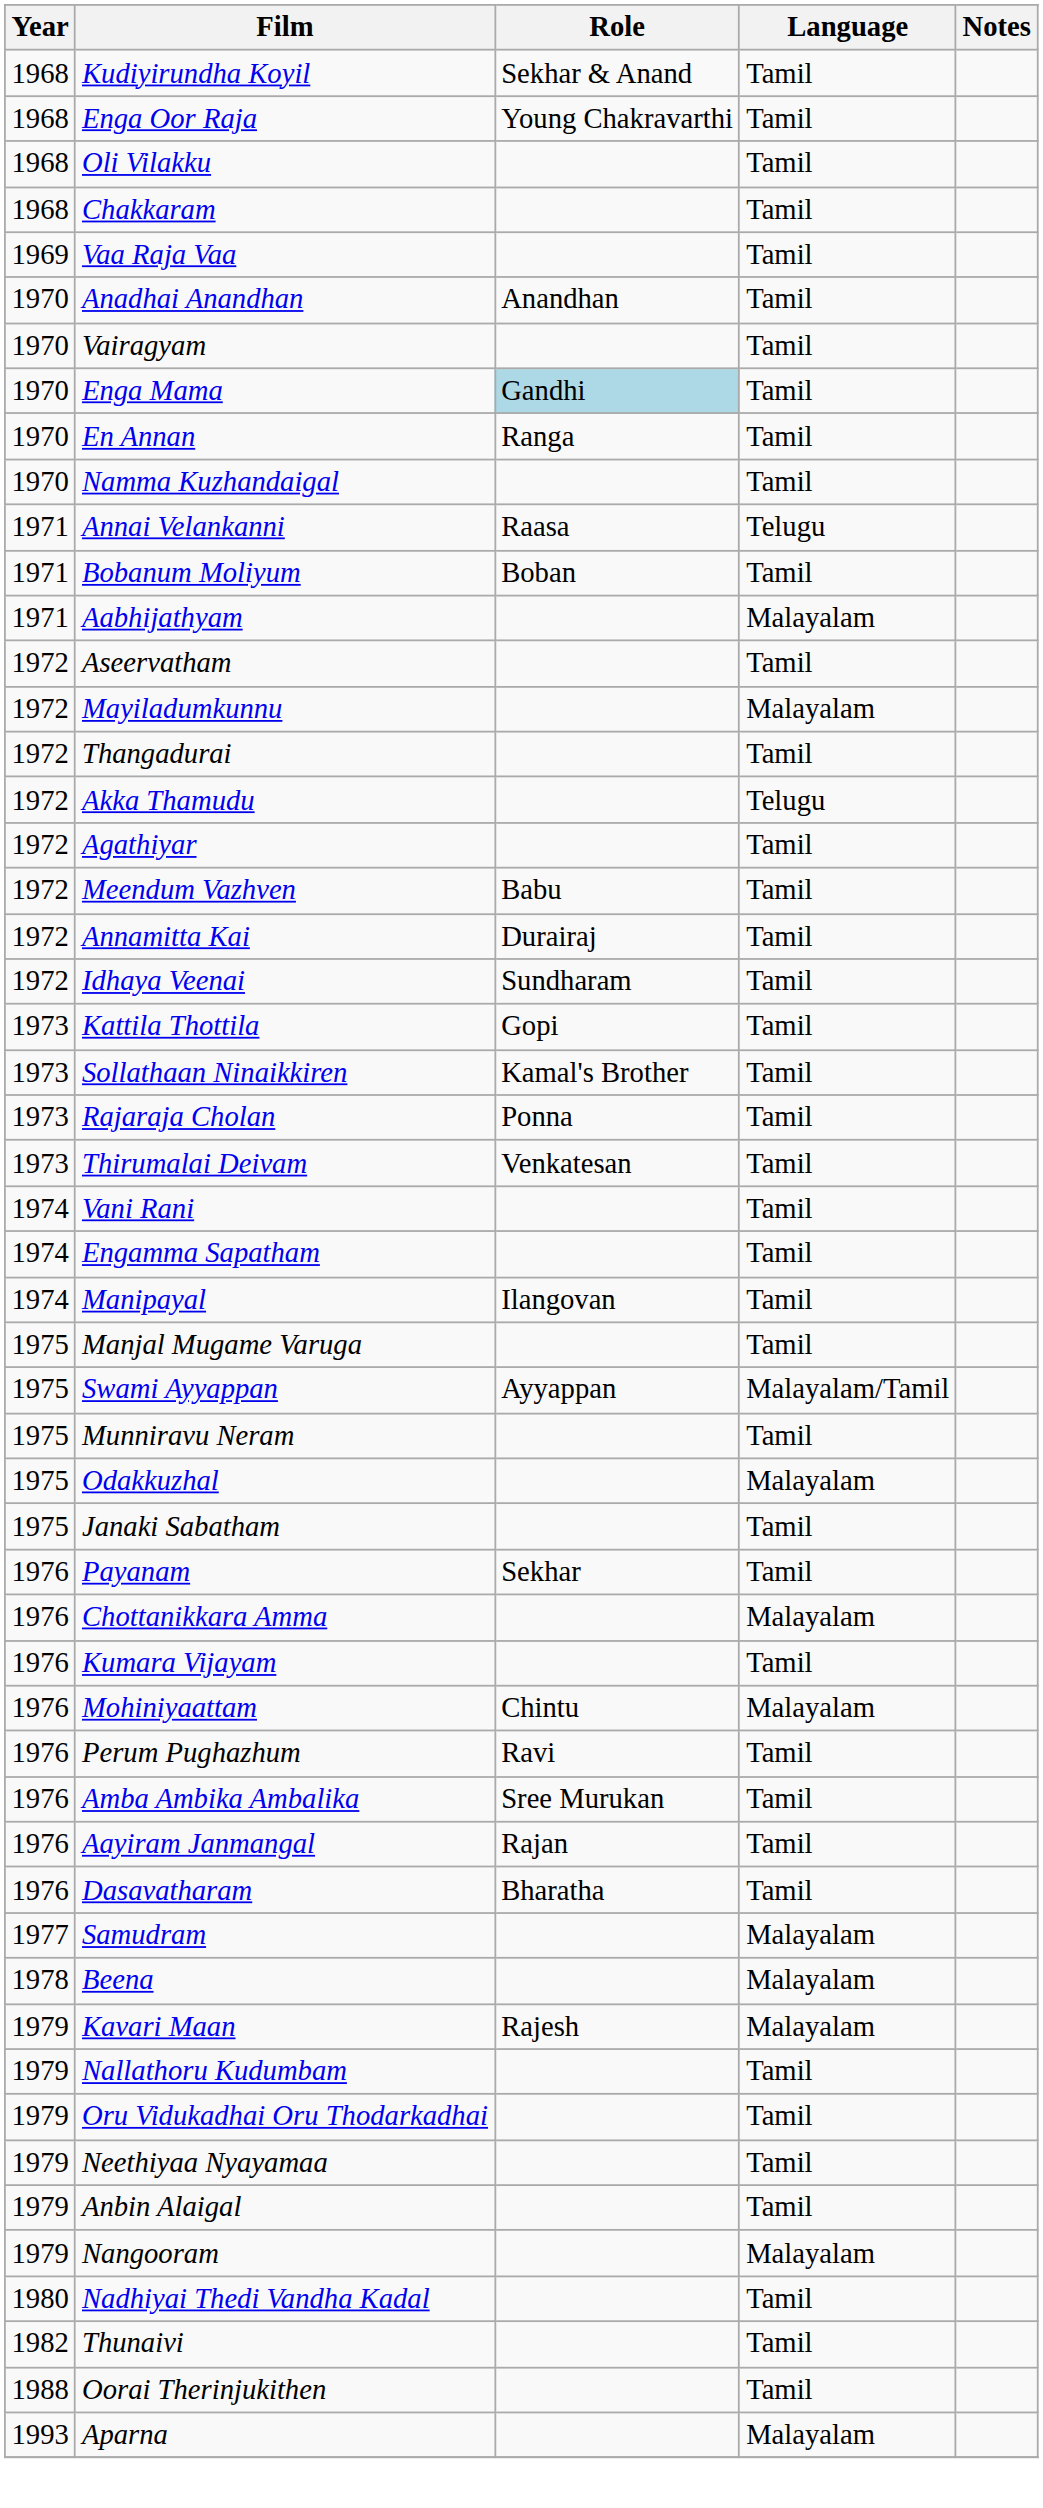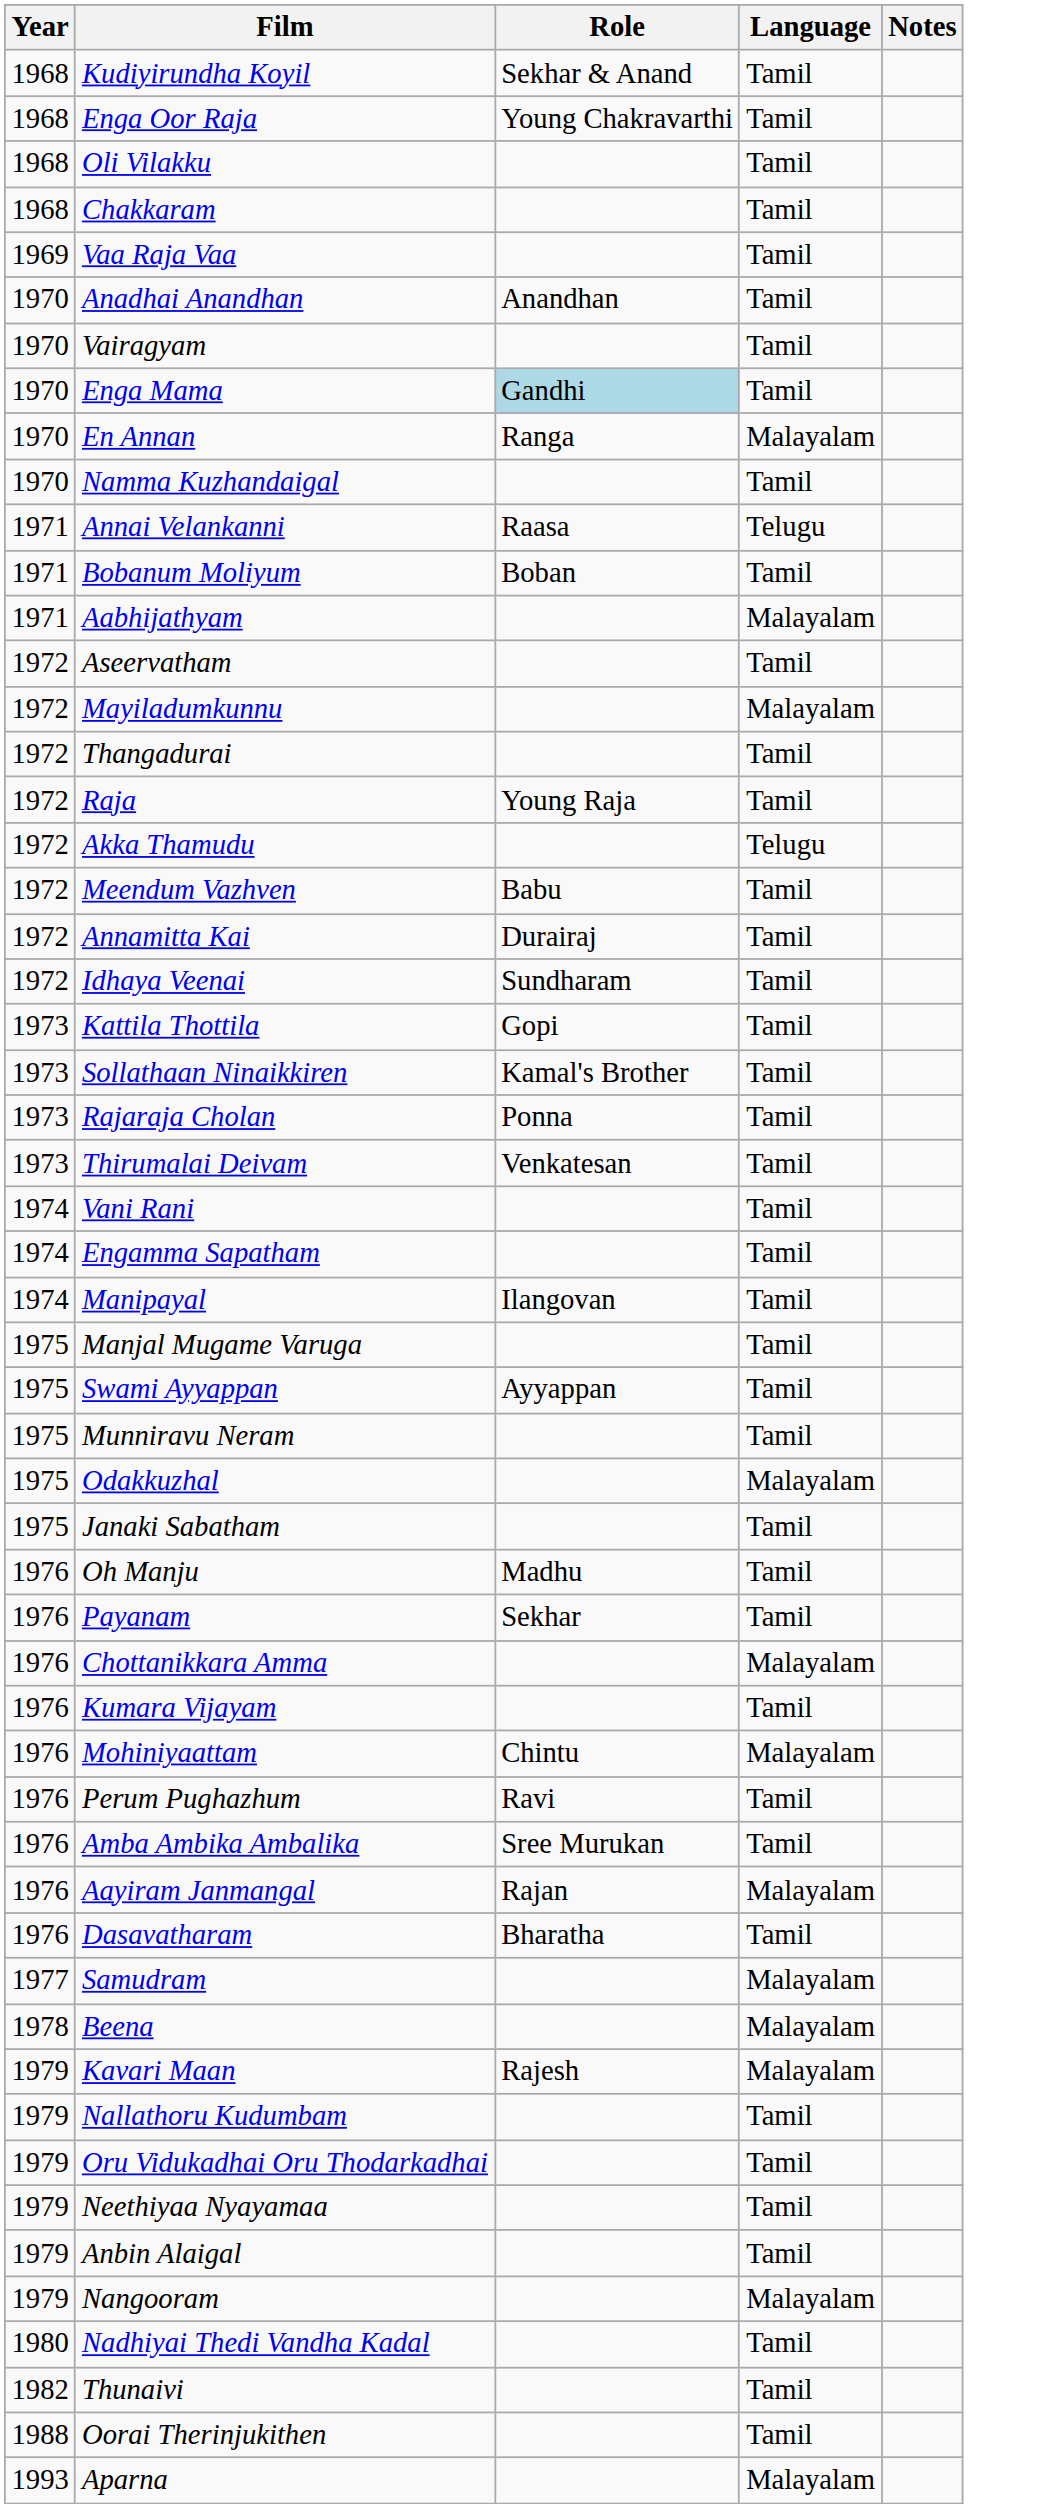En Annan | Language: Tamil -> Malayalam
+ row: 1972 | Raja | Young Raja | Tamil
- row: 1972 | Agathiyar | Tamil
Swami Ayyappan | Language: Malayalam/Tamil -> Tamil
+ row: 1976 | Oh Manju | Madhu | Tamil
Aayiram Janmangal | Language: Tamil -> Malayalam
